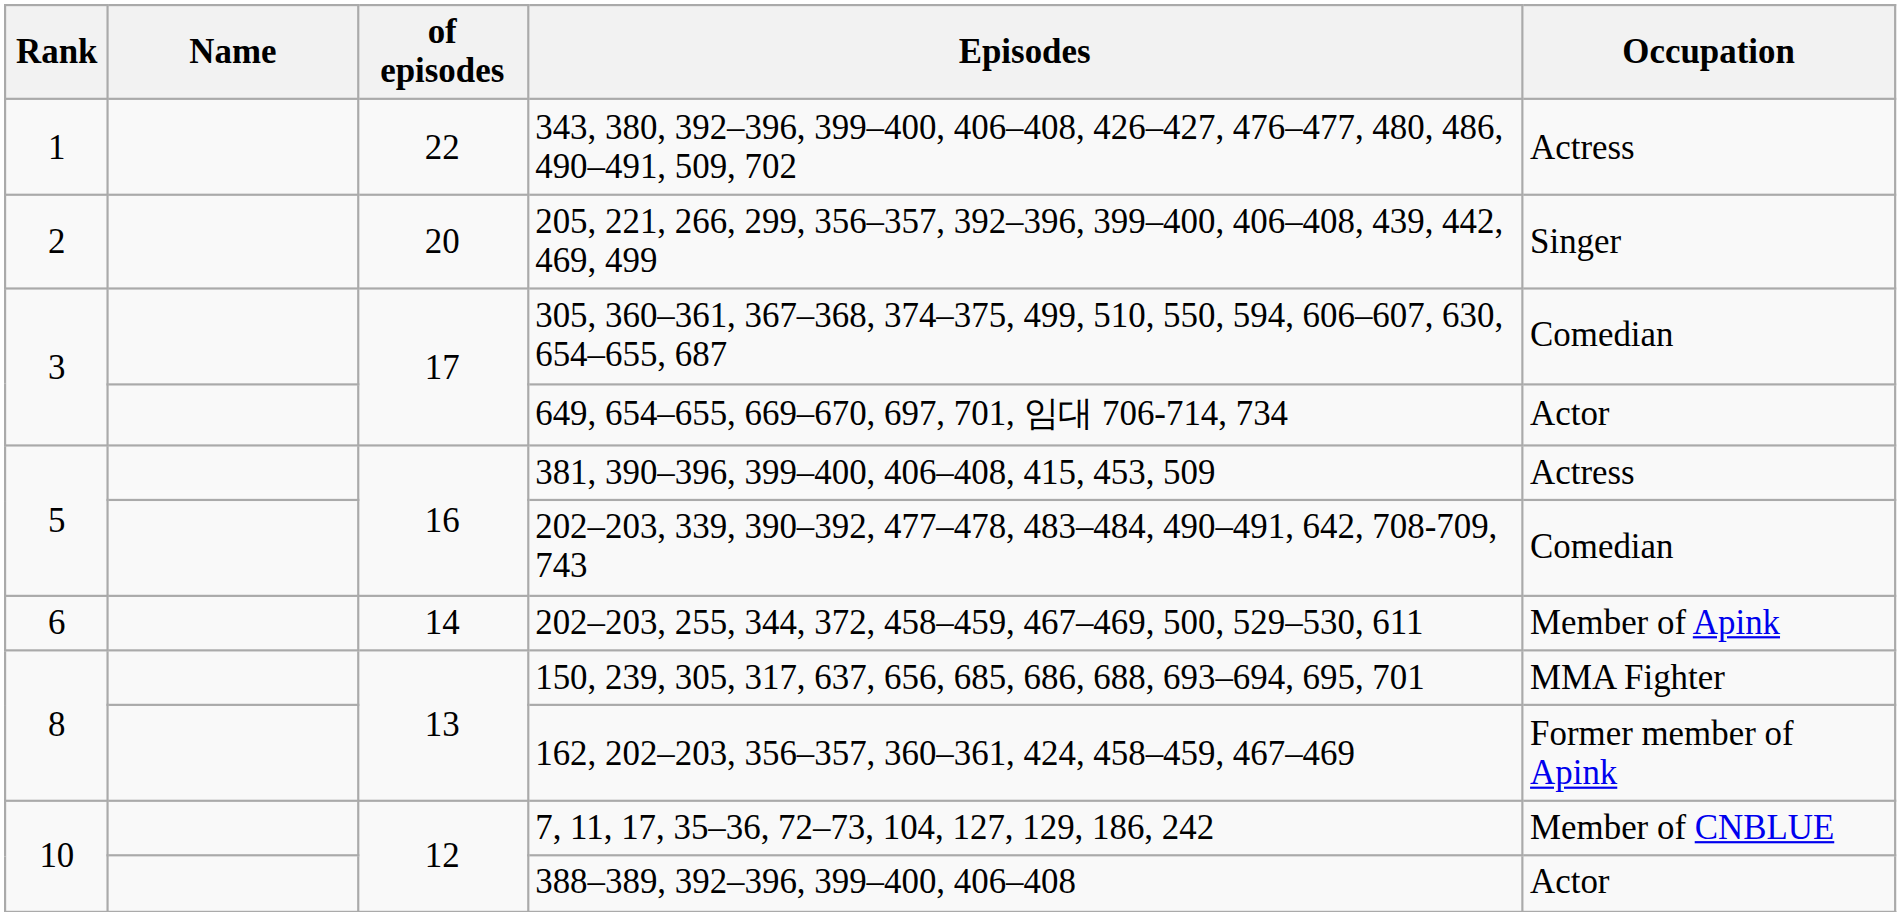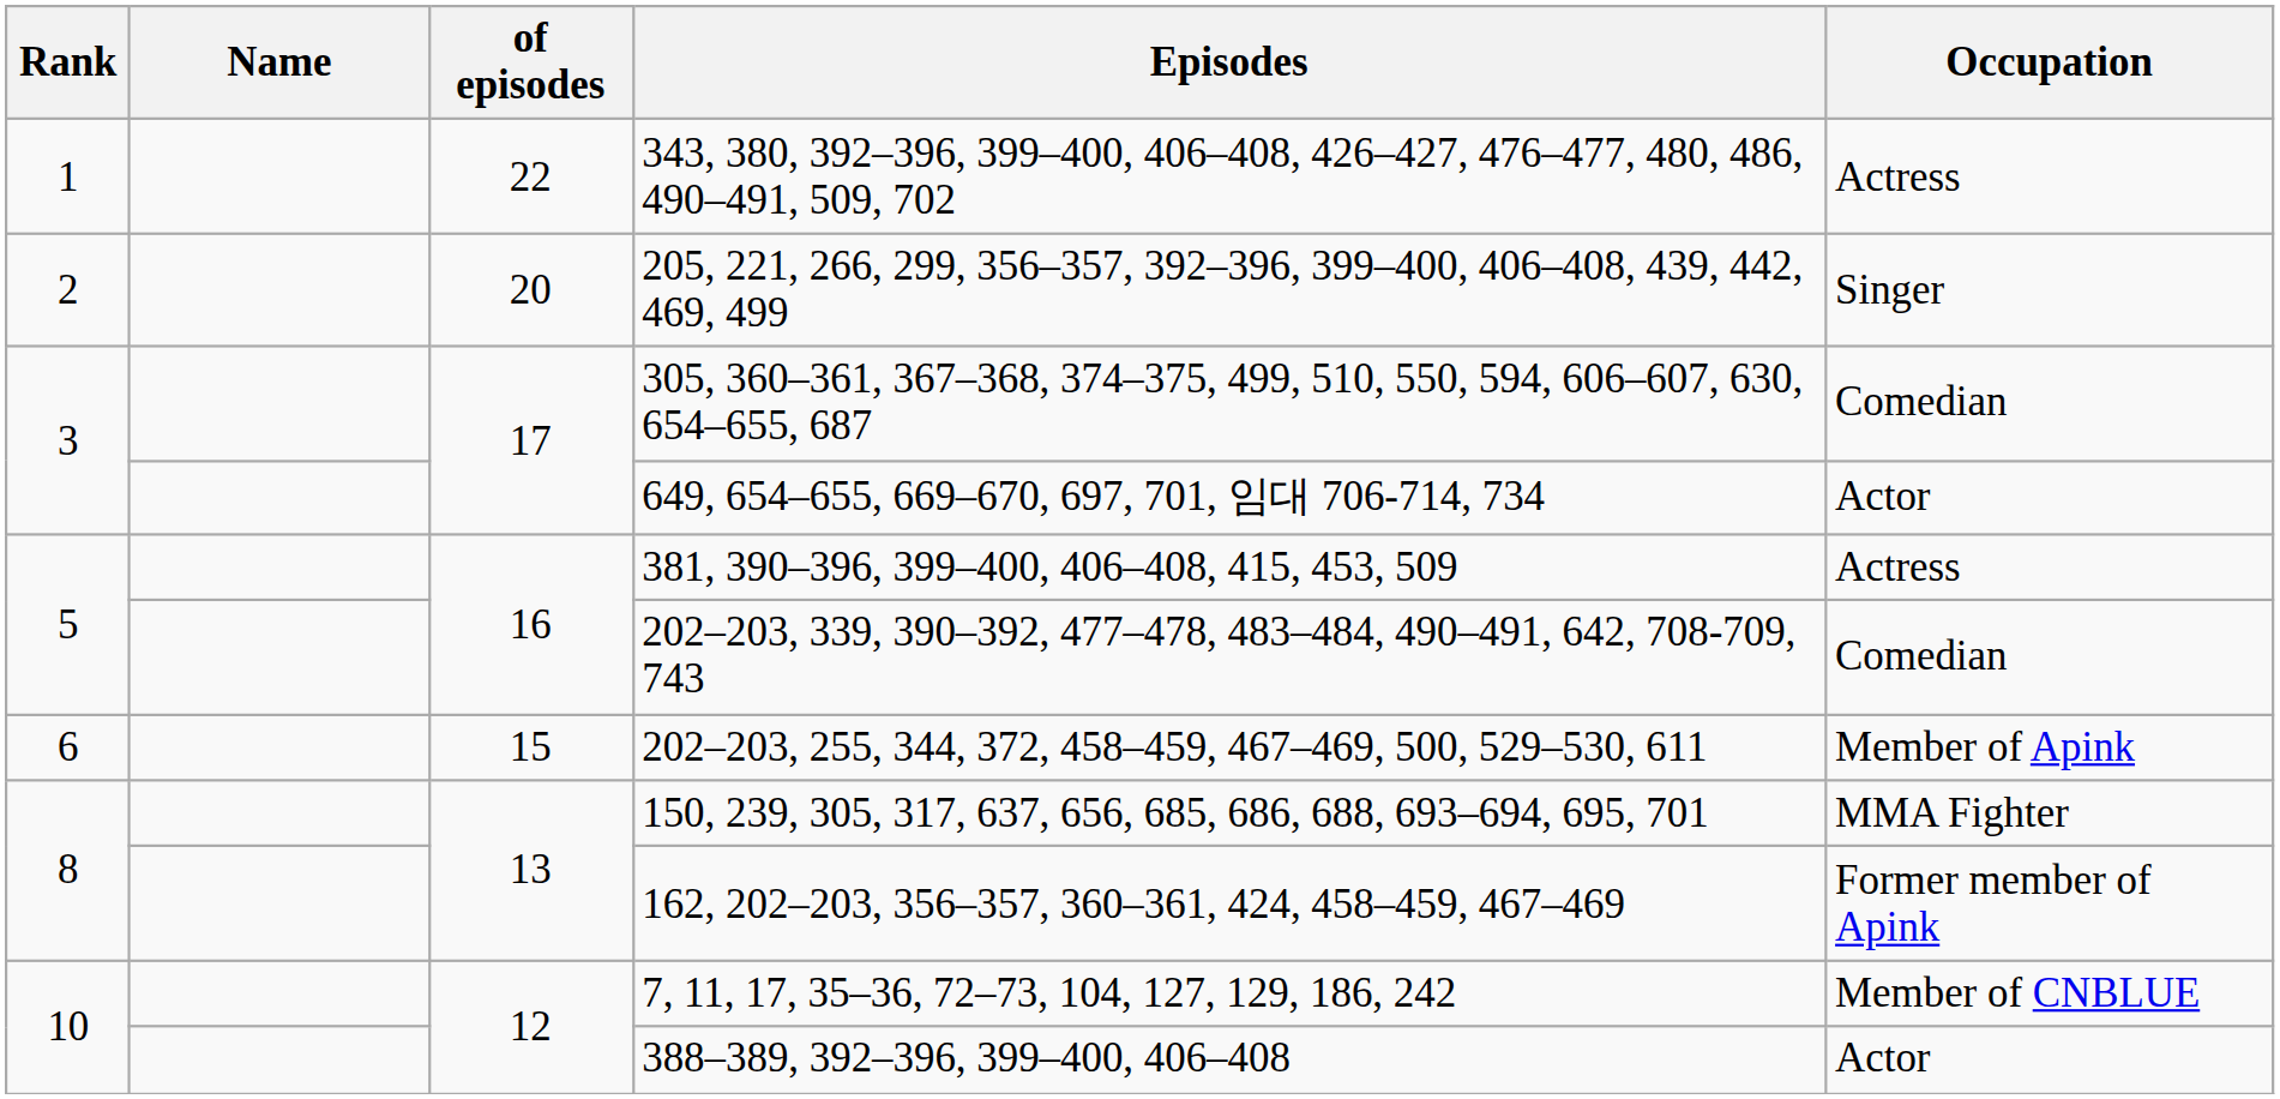202–203, 255, 344, 372, 458–459, 467–469, 500, 529–530, 611 | of episodes: 14 -> 15
